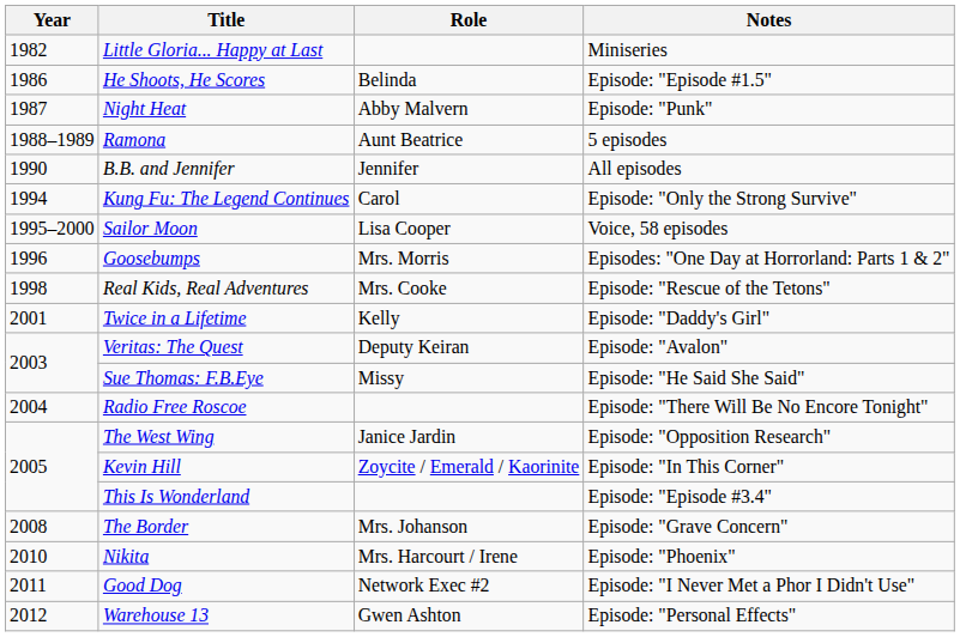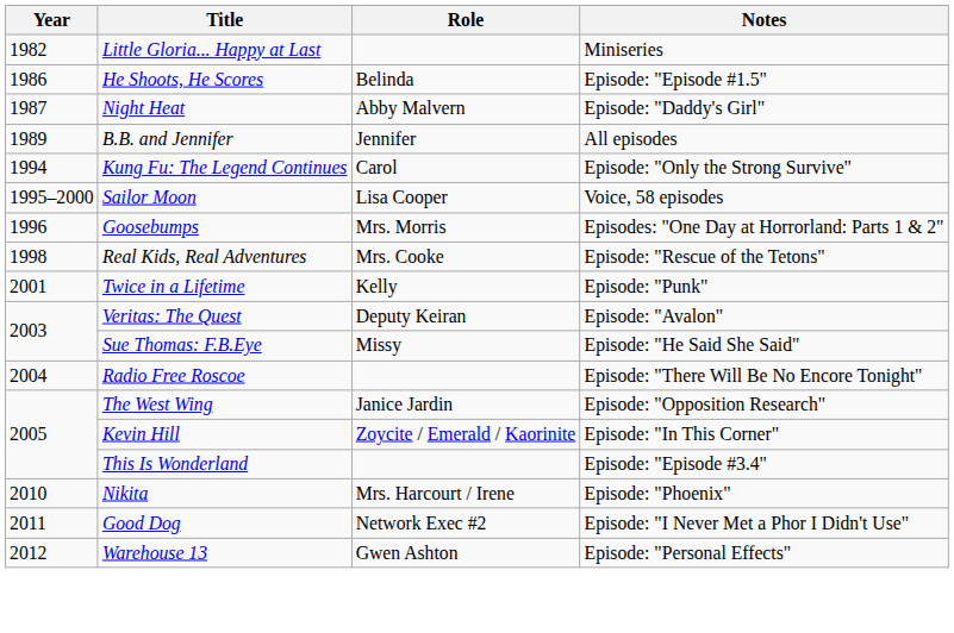Night Heat | Notes: Episode: "Punk" -> Episode: "Daddy's Girl"
- row: 1988–1989 | Ramona | Aunt Beatrice | 5 episodes
B.B. and Jennifer | Year: 1990 -> 1989
Twice in a Lifetime | Notes: Episode: "Daddy's Girl" -> Episode: "Punk"
- row: 2008 | The Border | Mrs. Johanson | Episode: "Grave Concern"
